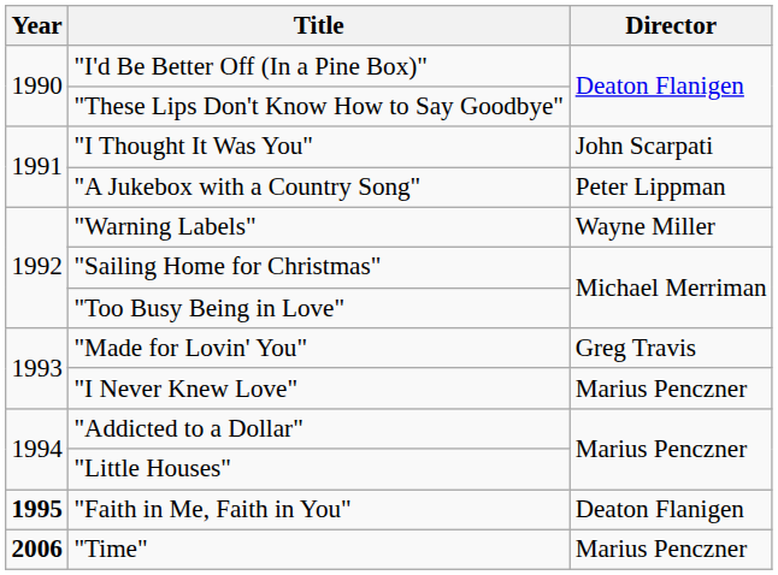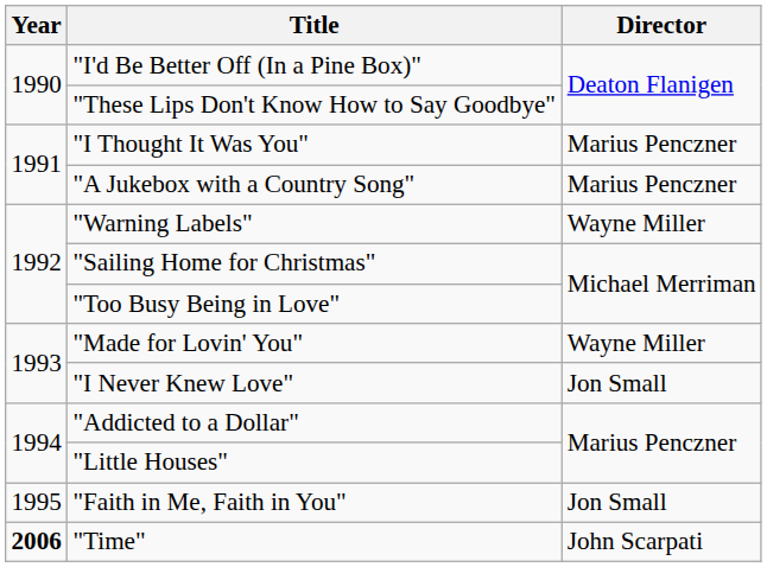"I Thought It Was You" | Director: John Scarpati -> Marius Penczner
"A Jukebox with a Country Song" | Director: Peter Lippman -> Marius Penczner
"Made for Lovin' You" | Director: Greg Travis -> Wayne Miller
"I Never Knew Love" | Director: Marius Penczner -> Jon Small
"Faith in Me, Faith in You" | Year: bold -> normal
"Faith in Me, Faith in You" | Director: Deaton Flanigen -> Jon Small
"Time" | Director: Marius Penczner -> John Scarpati
